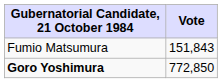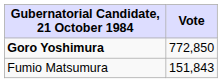rows swapped: Goro Yoshimura <-> Fumio Matsumura
